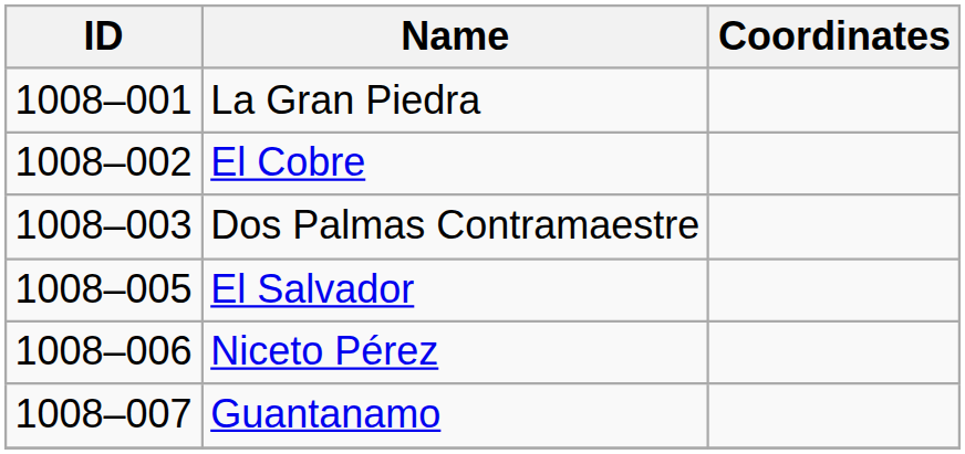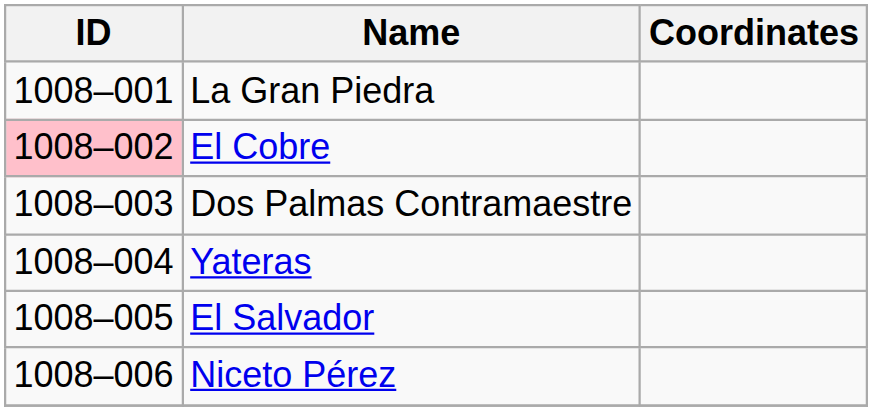El Cobre | ID: no background -> pink background
+ row: 1008–004 | Yateras
- row: 1008–007 | Guantanamo
